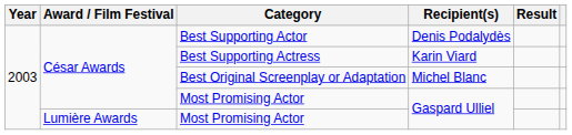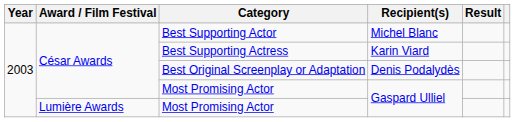Best Supporting Actor | Recipient(s): Denis Podalydès -> Michel Blanc
Best Original Screenplay or Adaptation | Recipient(s): Michel Blanc -> Denis Podalydès
